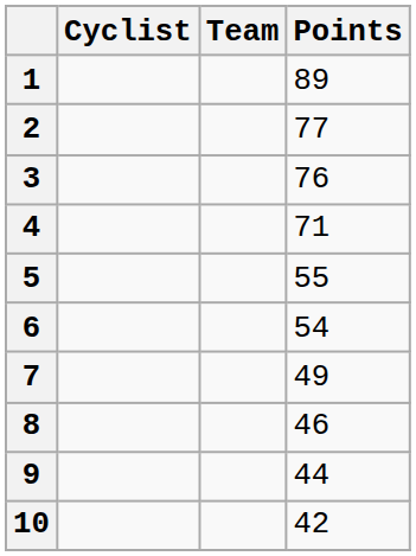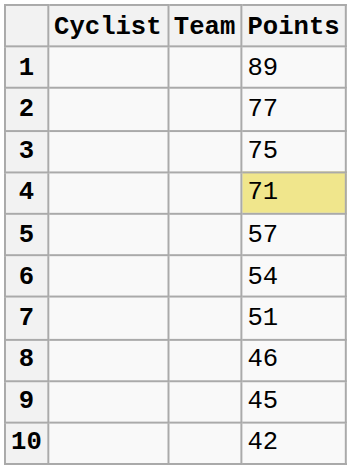3 | Points: 76 -> 75
4 | Points: no background -> khaki background
5 | Points: 55 -> 57
7 | Points: 49 -> 51
9 | Points: 44 -> 45
